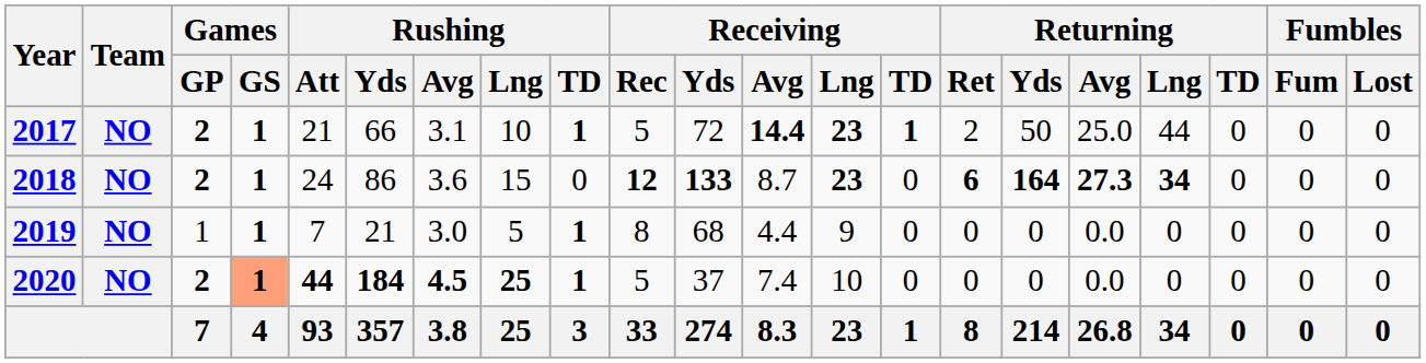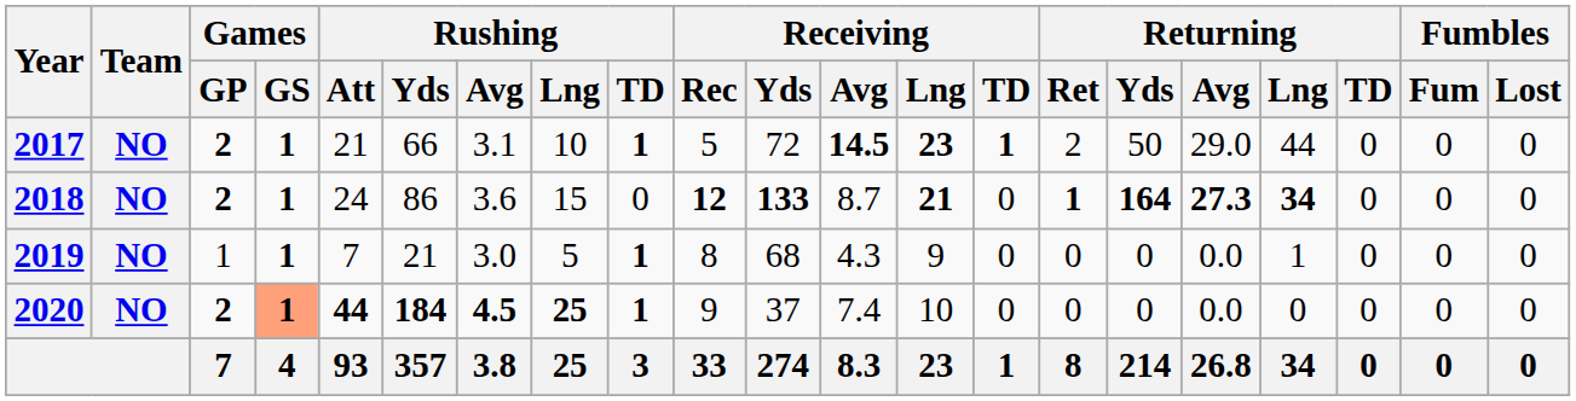2017 | Receiving / Avg: 14.4 -> 14.5
2017 | Returning / Avg: 25.0 -> 29.0
2018 | Receiving / Lng: 23 -> 21
2018 | Returning / Ret: 6 -> 1
2019 | Receiving / Avg: 4.4 -> 4.3
2019 | Returning / Lng: 0 -> 1
2020 | Receiving / Rec: 5 -> 9
